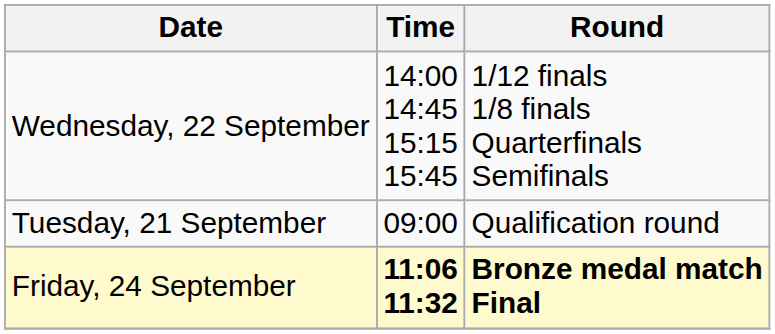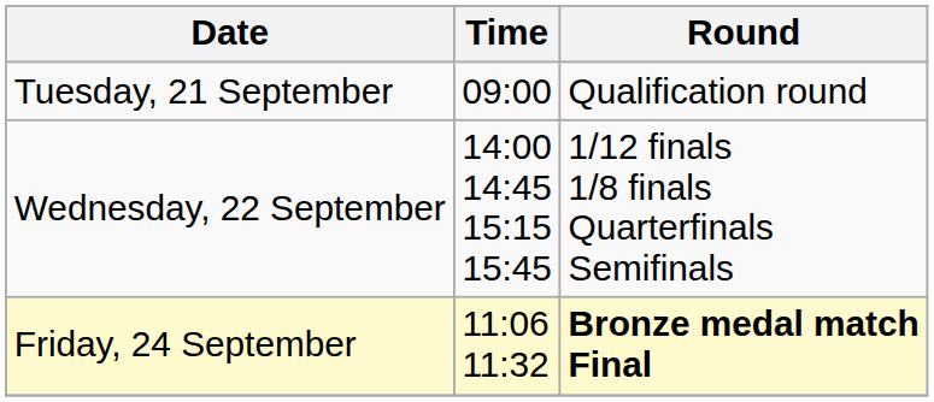rows swapped: Tuesday, 21 September <-> Wednesday, 22 September
Friday, 24 September | Time: bold -> normal
